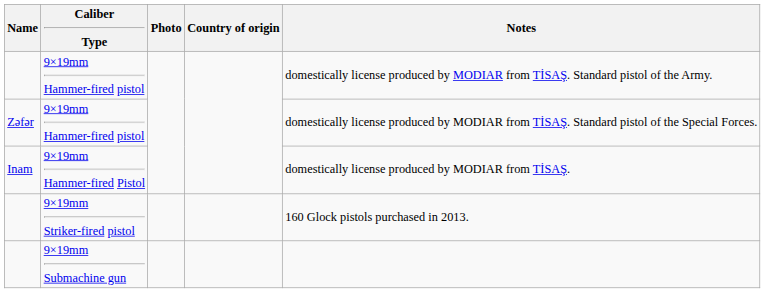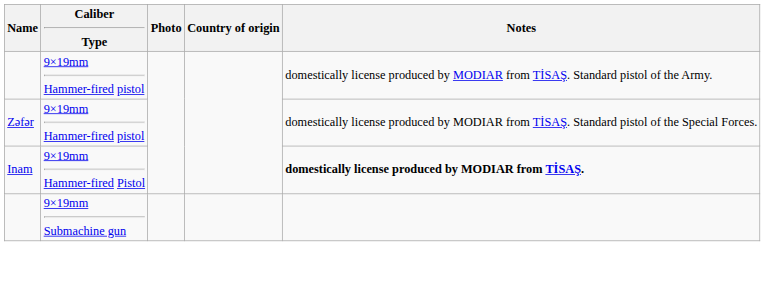9×19mm Hammer-fired Pistol | Notes: normal -> bold
- row: 9×19mm Striker-fired pistol | 160 Glock pistols purchased in 2013.
